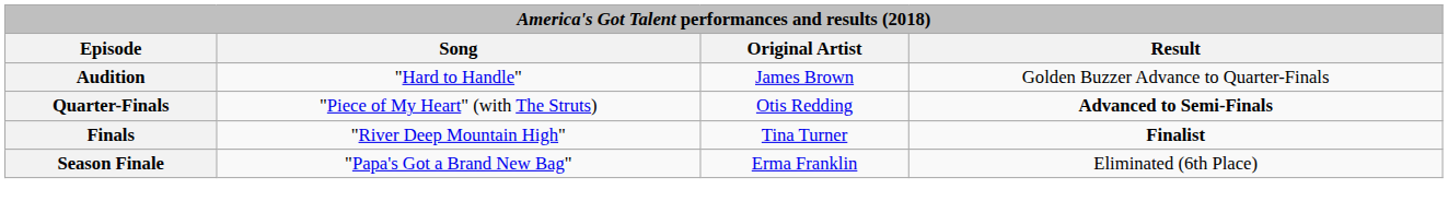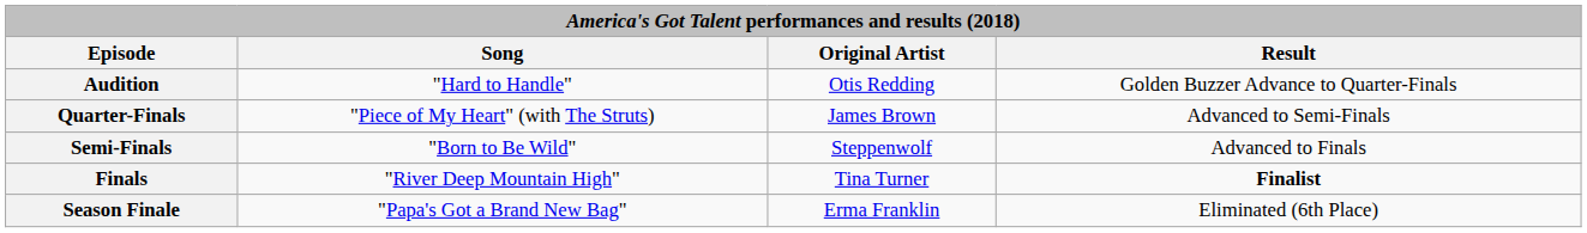Audition | Original Artist: James Brown -> Otis Redding
Quarter-Finals | Original Artist: Otis Redding -> James Brown
Quarter-Finals | Result: bold -> normal
+ row: Semi-Finals | "Born to Be Wild" | Steppenwolf | Advanced to Finals
